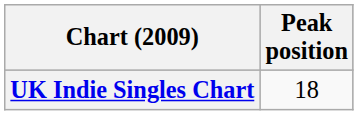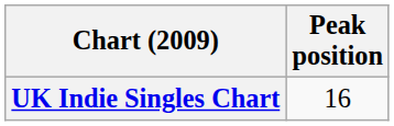UK Indie Singles Chart | Peak position: 18 -> 16
